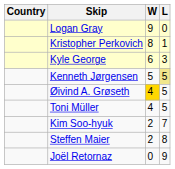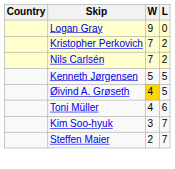Kristopher Perkovich | W: 8 -> 7
Kristopher Perkovich | L: 1 -> 2
+ row: Nils Carlsén | 7 | 2
- row: Kyle George | 6 | 3
Kenneth Jørgensen | L: khaki background -> no background
Toni Müller | L: 5 -> 6
Kim Soo-hyuk | W: 2 -> 3
Steffen Maier | L: 8 -> 7
- row: Joël Retornaz | 0 | 9
